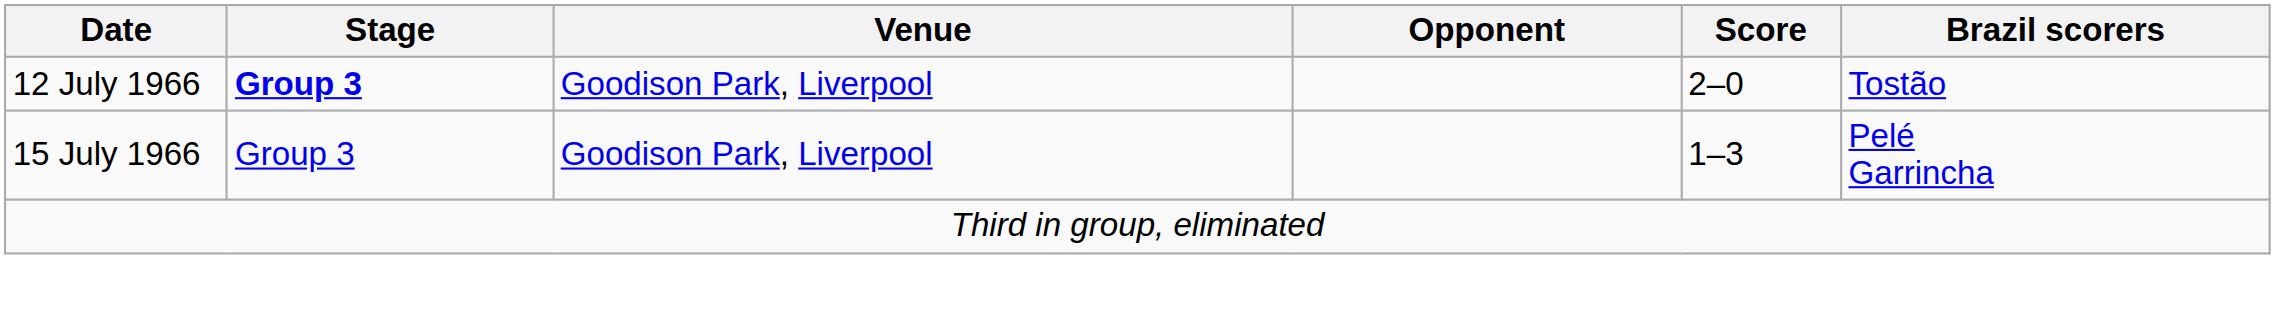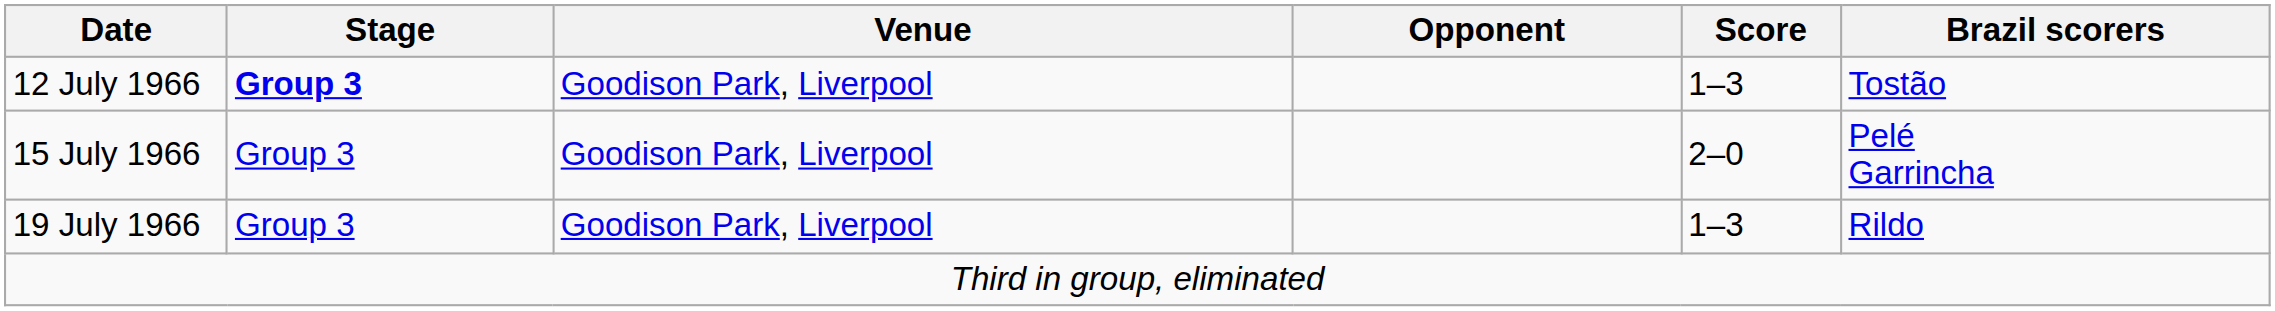12 July 1966 | Score: 2–0 -> 1–3
15 July 1966 | Score: 1–3 -> 2–0
+ row: 19 July 1966 | Group 3 | Goodison Park, Liverpool | 1–3 | Rildo
